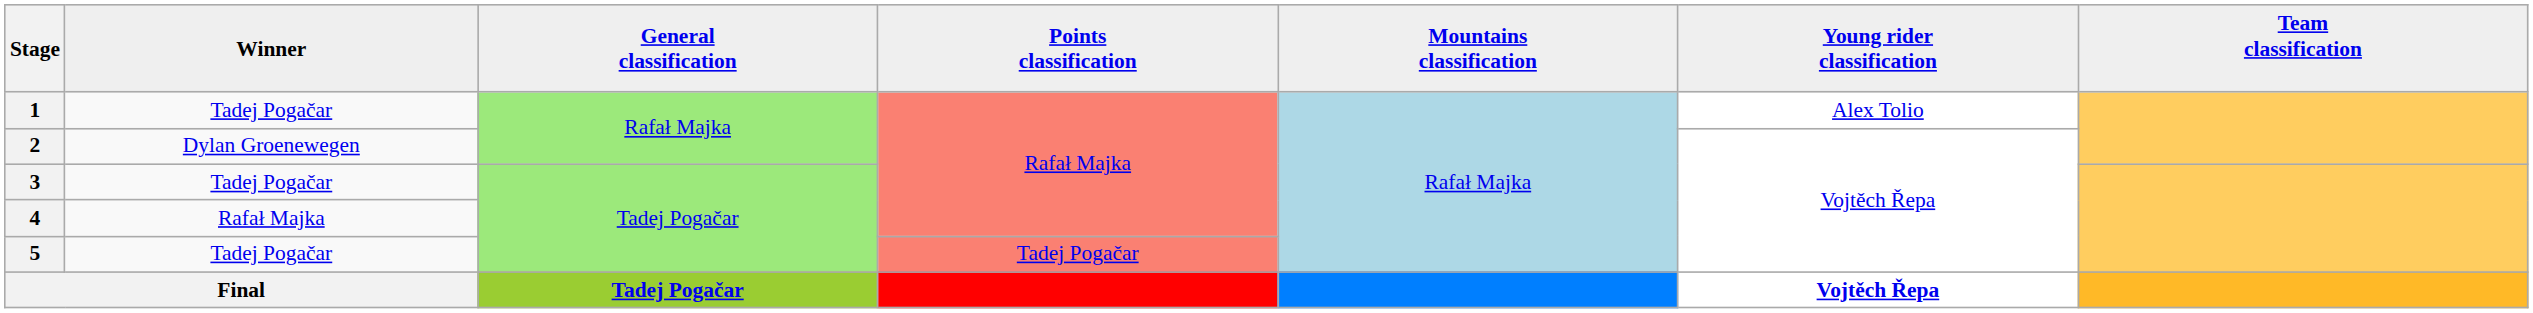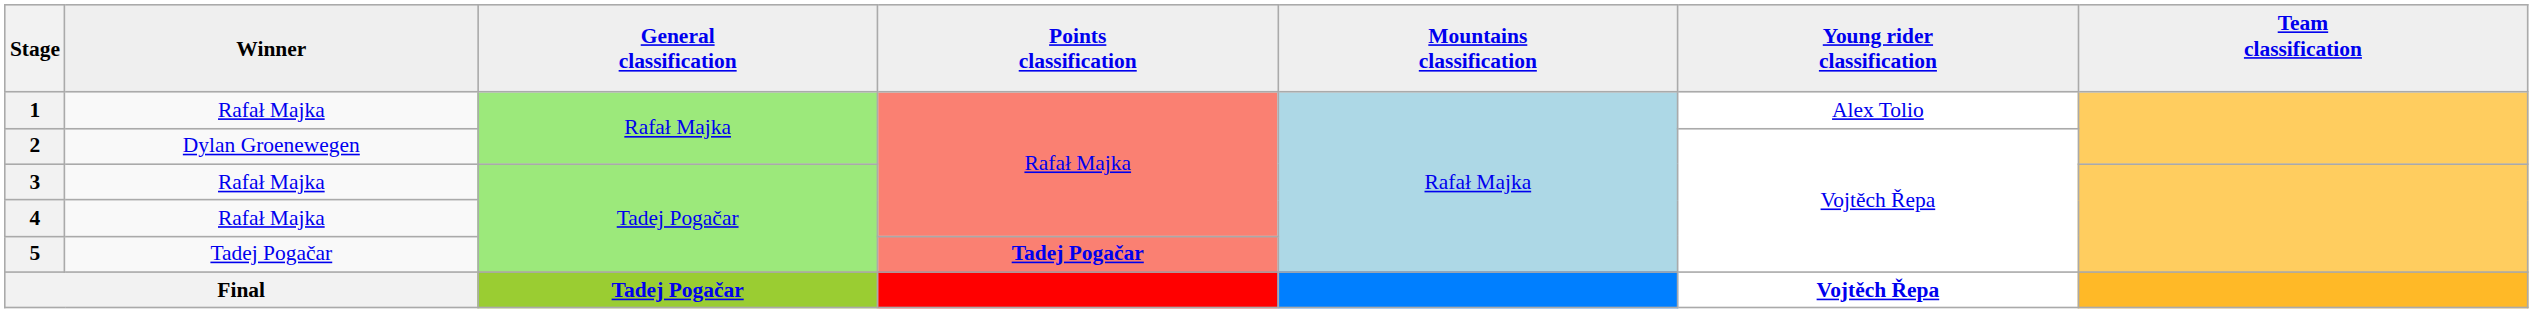1 | Winner: Tadej Pogačar -> Rafał Majka
3 | Winner: Tadej Pogačar -> Rafał Majka
5 | Points classification: normal -> bold
